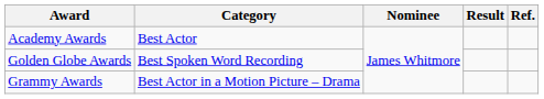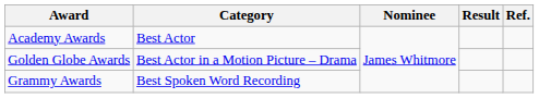Golden Globe Awards | Category: Best Spoken Word Recording -> Best Actor in a Motion Picture – Drama
Grammy Awards | Category: Best Actor in a Motion Picture – Drama -> Best Spoken Word Recording
